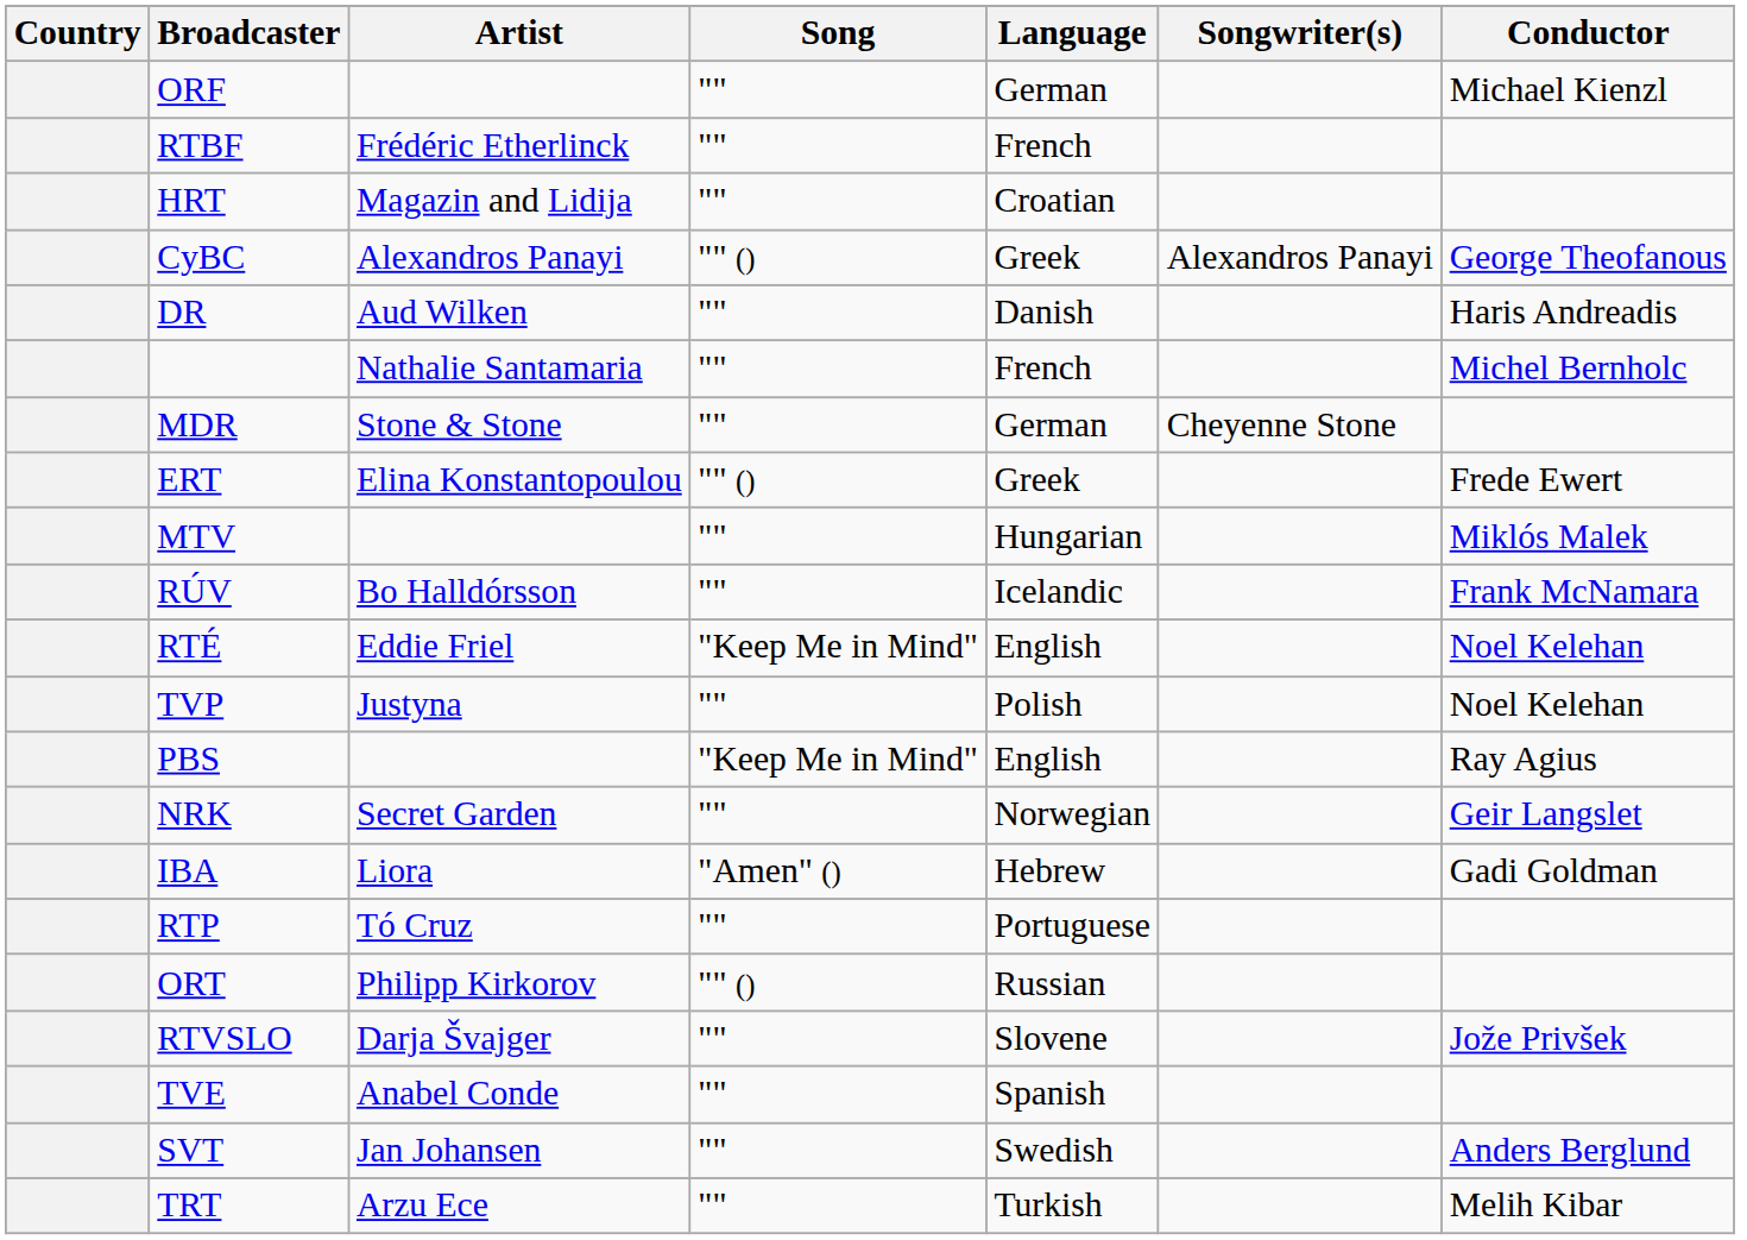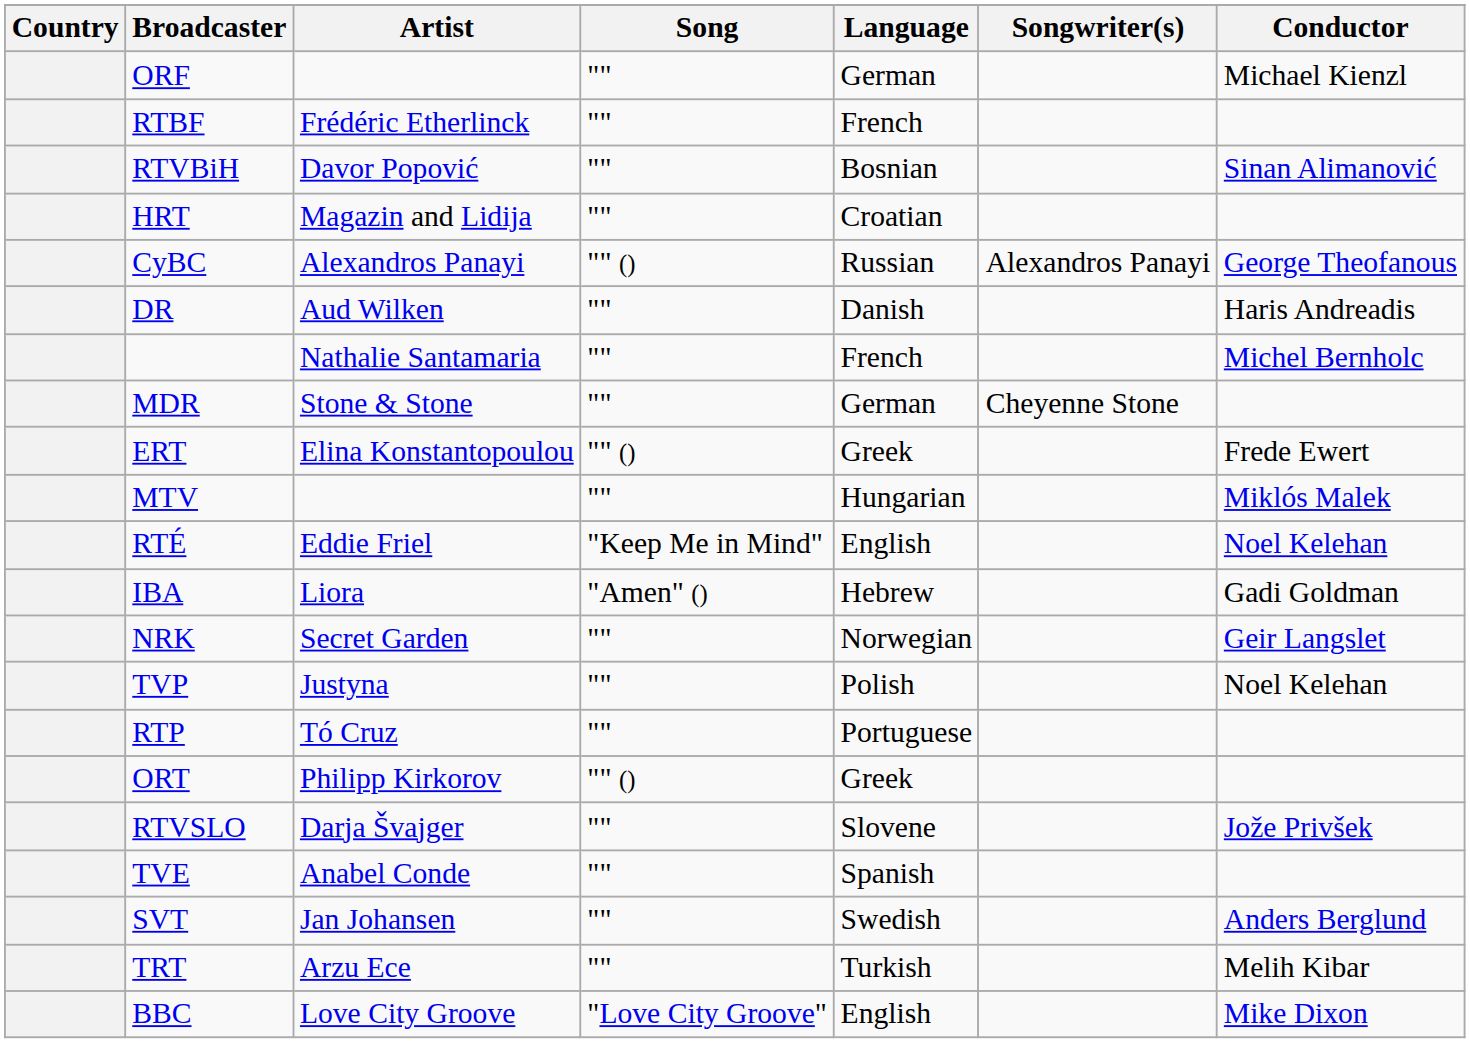+ row: RTVBiH | Davor Popović | "" | Bosnian | Sinan Alimanović
CyBC | Language: Greek -> Russian
- row: RÚV | Bo Halldórsson | "" | Icelandic | Frank McNamara
rows swapped: IBA <-> TVP
- row: PBS | "Keep Me in Mind" | English | Ray Agius
ORT | Language: Russian -> Greek
+ row: BBC | Love City Groove | "Love City Groove" | English | Mike Dixon
